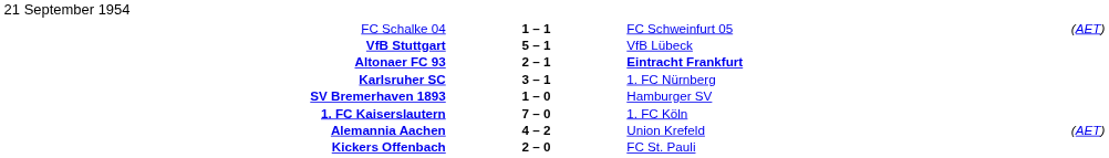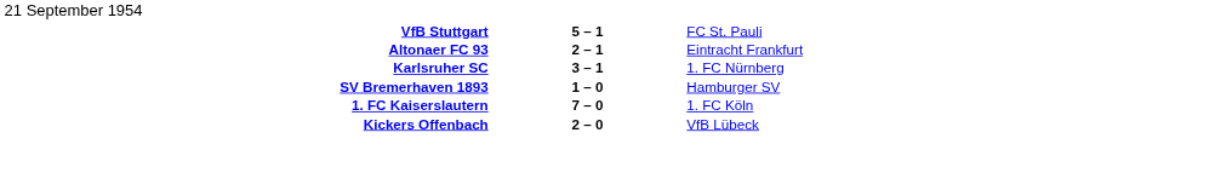- row: FC Schalke 04 | 1 – 1 | FC Schweinfurt 05 | (AET)
VfB Stuttgart | column 3: VfB Lübeck -> FC St. Pauli
Altonaer FC 93 | column 3: bold -> normal
- row: Alemannia Aachen | 4 – 2 | Union Krefeld | (AET)
Kickers Offenbach | column 3: FC St. Pauli -> VfB Lübeck
